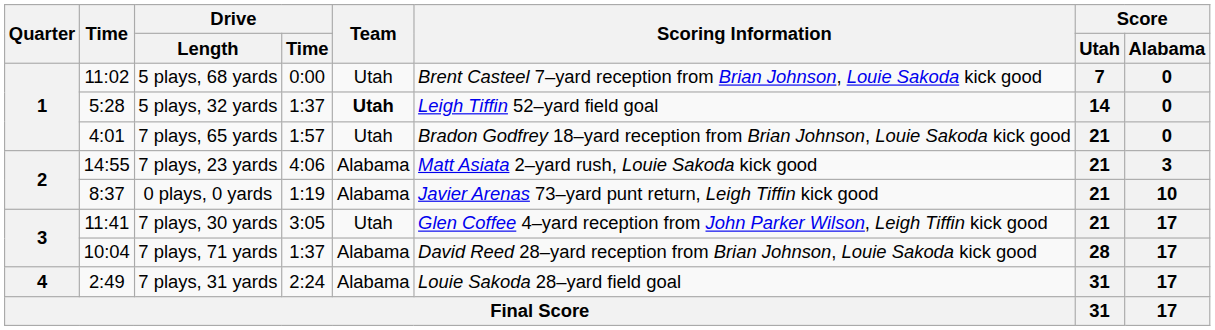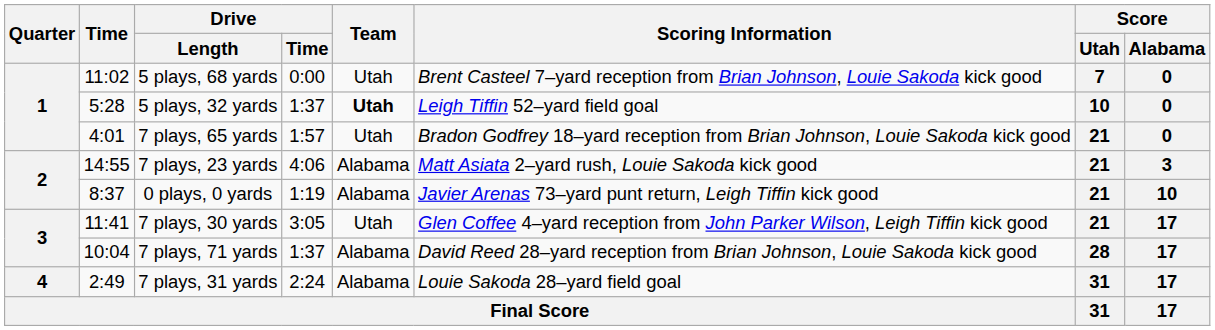5 plays, 32 yards | Score / Utah: 14 -> 10
